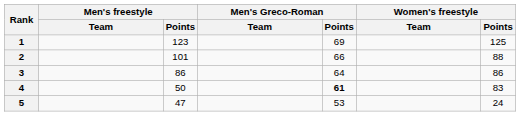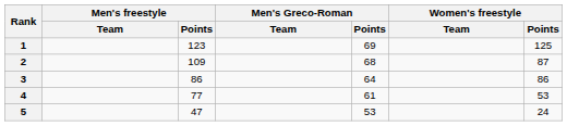2 | Men's freestyle / Points: 101 -> 109
2 | Men's Greco-Roman / Points: 66 -> 68
2 | Women's freestyle / Points: 88 -> 87
4 | Men's freestyle / Points: 50 -> 77
4 | Men's Greco-Roman / Points: bold -> normal
4 | Women's freestyle / Points: 83 -> 53
